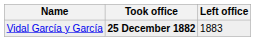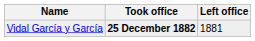Vidal García y García | Left office: 1883 -> 1881
